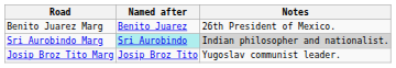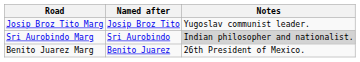rows swapped: Benito Juarez Marg <-> Josip Broz Tito Marg
Sri Aurobindo Marg | Named after: paleturquoise background -> no background
